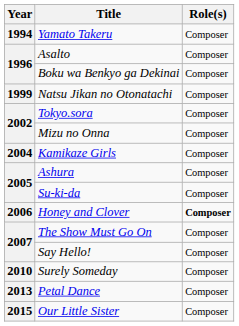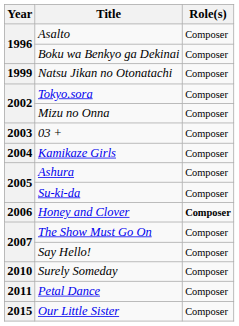- row: 1994 | Yamato Takeru | Composer
+ row: 2003 | 03 + | Composer
Petal Dance | Year: 2013 -> 2011
